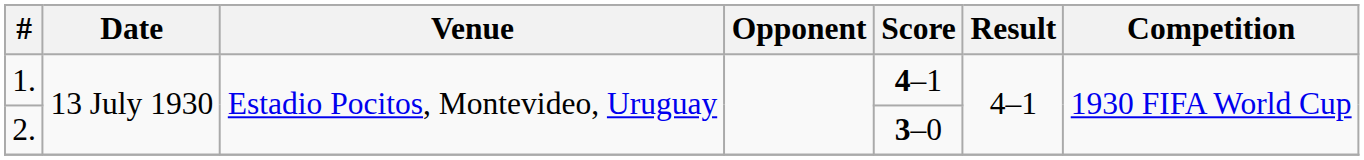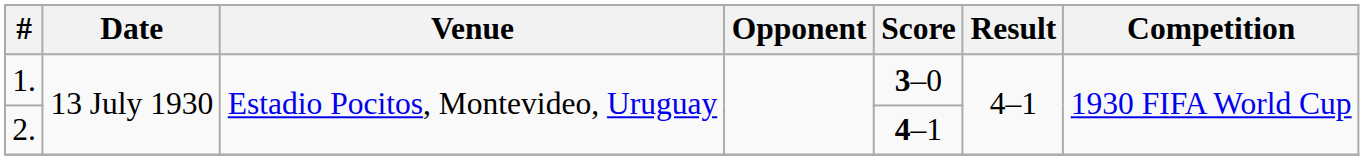1. | Score: 4–1 -> 3–0
2. | Score: 3–0 -> 4–1
